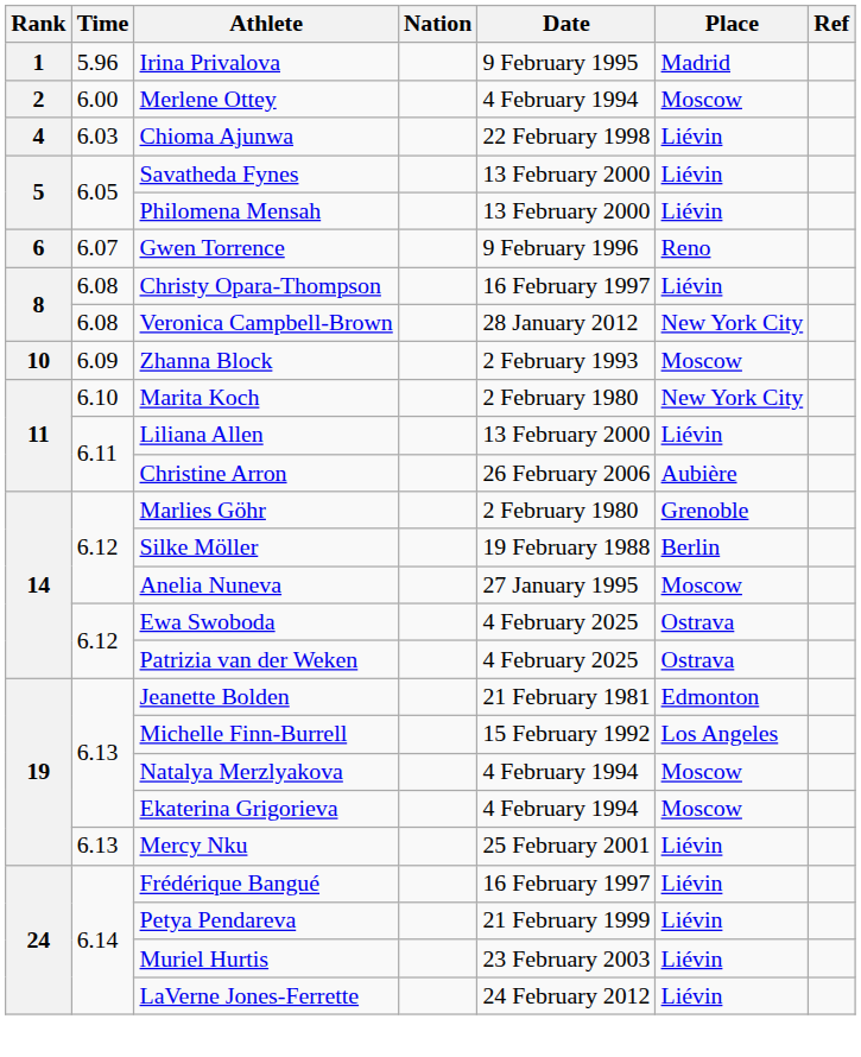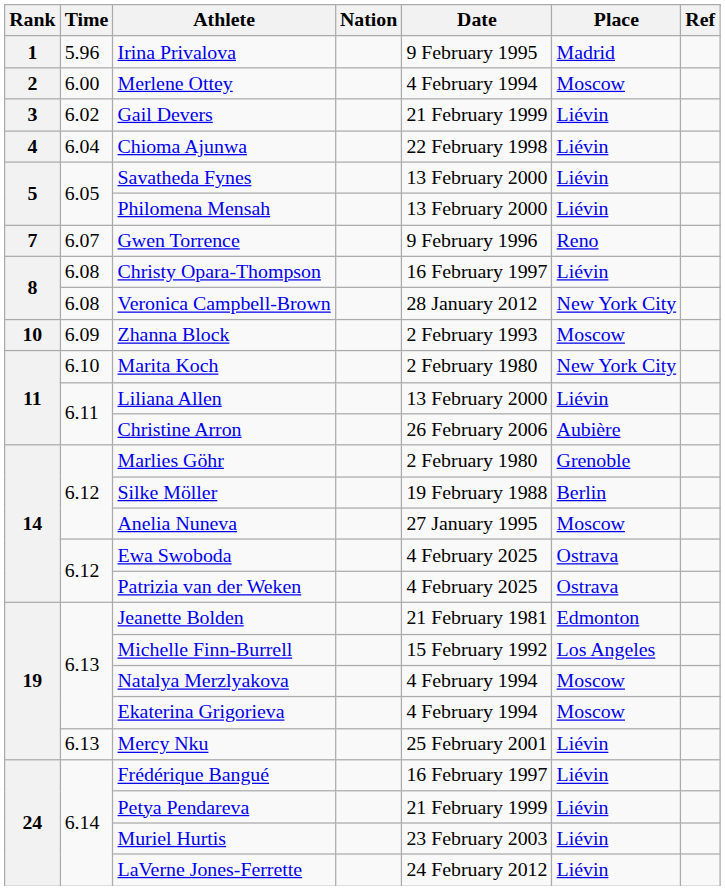+ row: 3 | 6.02 | Gail Devers | 21 February 1999 | Liévin
Chioma Ajunwa | Time: 6.03 -> 6.04
Gwen Torrence | Rank: 6 -> 7
